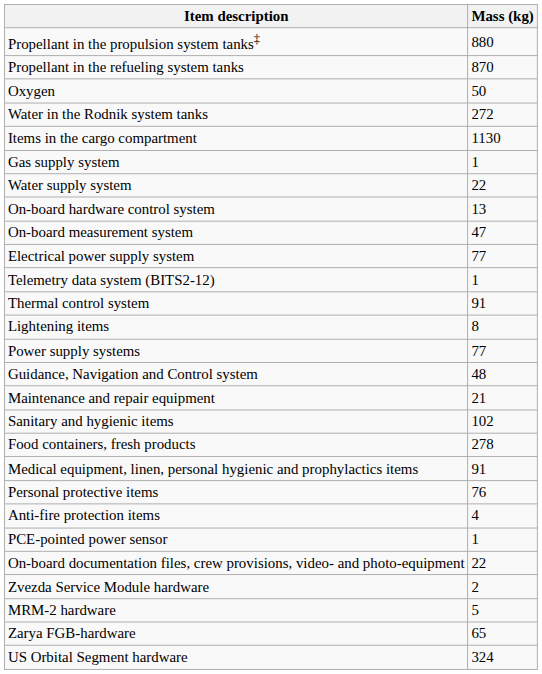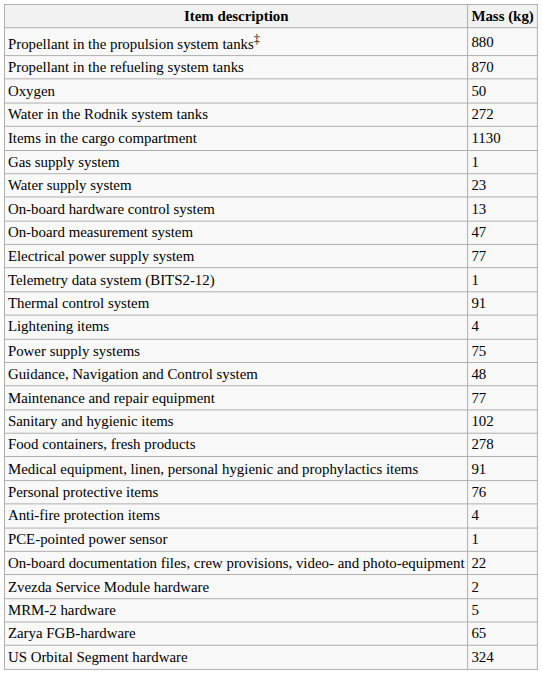Water supply system | Mass (kg): 22 -> 23
Lightening items | Mass (kg): 8 -> 4
Power supply systems | Mass (kg): 77 -> 75
Maintenance and repair equipment | Mass (kg): 21 -> 77
